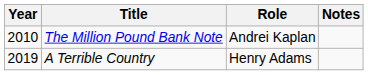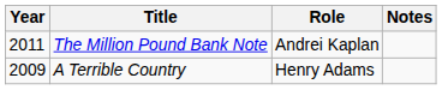The Million Pound Bank Note | Year: 2010 -> 2011
A Terrible Country | Year: 2019 -> 2009
